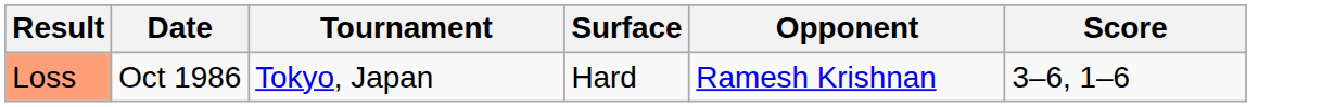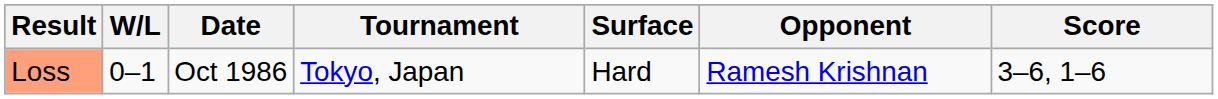+ column: W/L | 0–1
